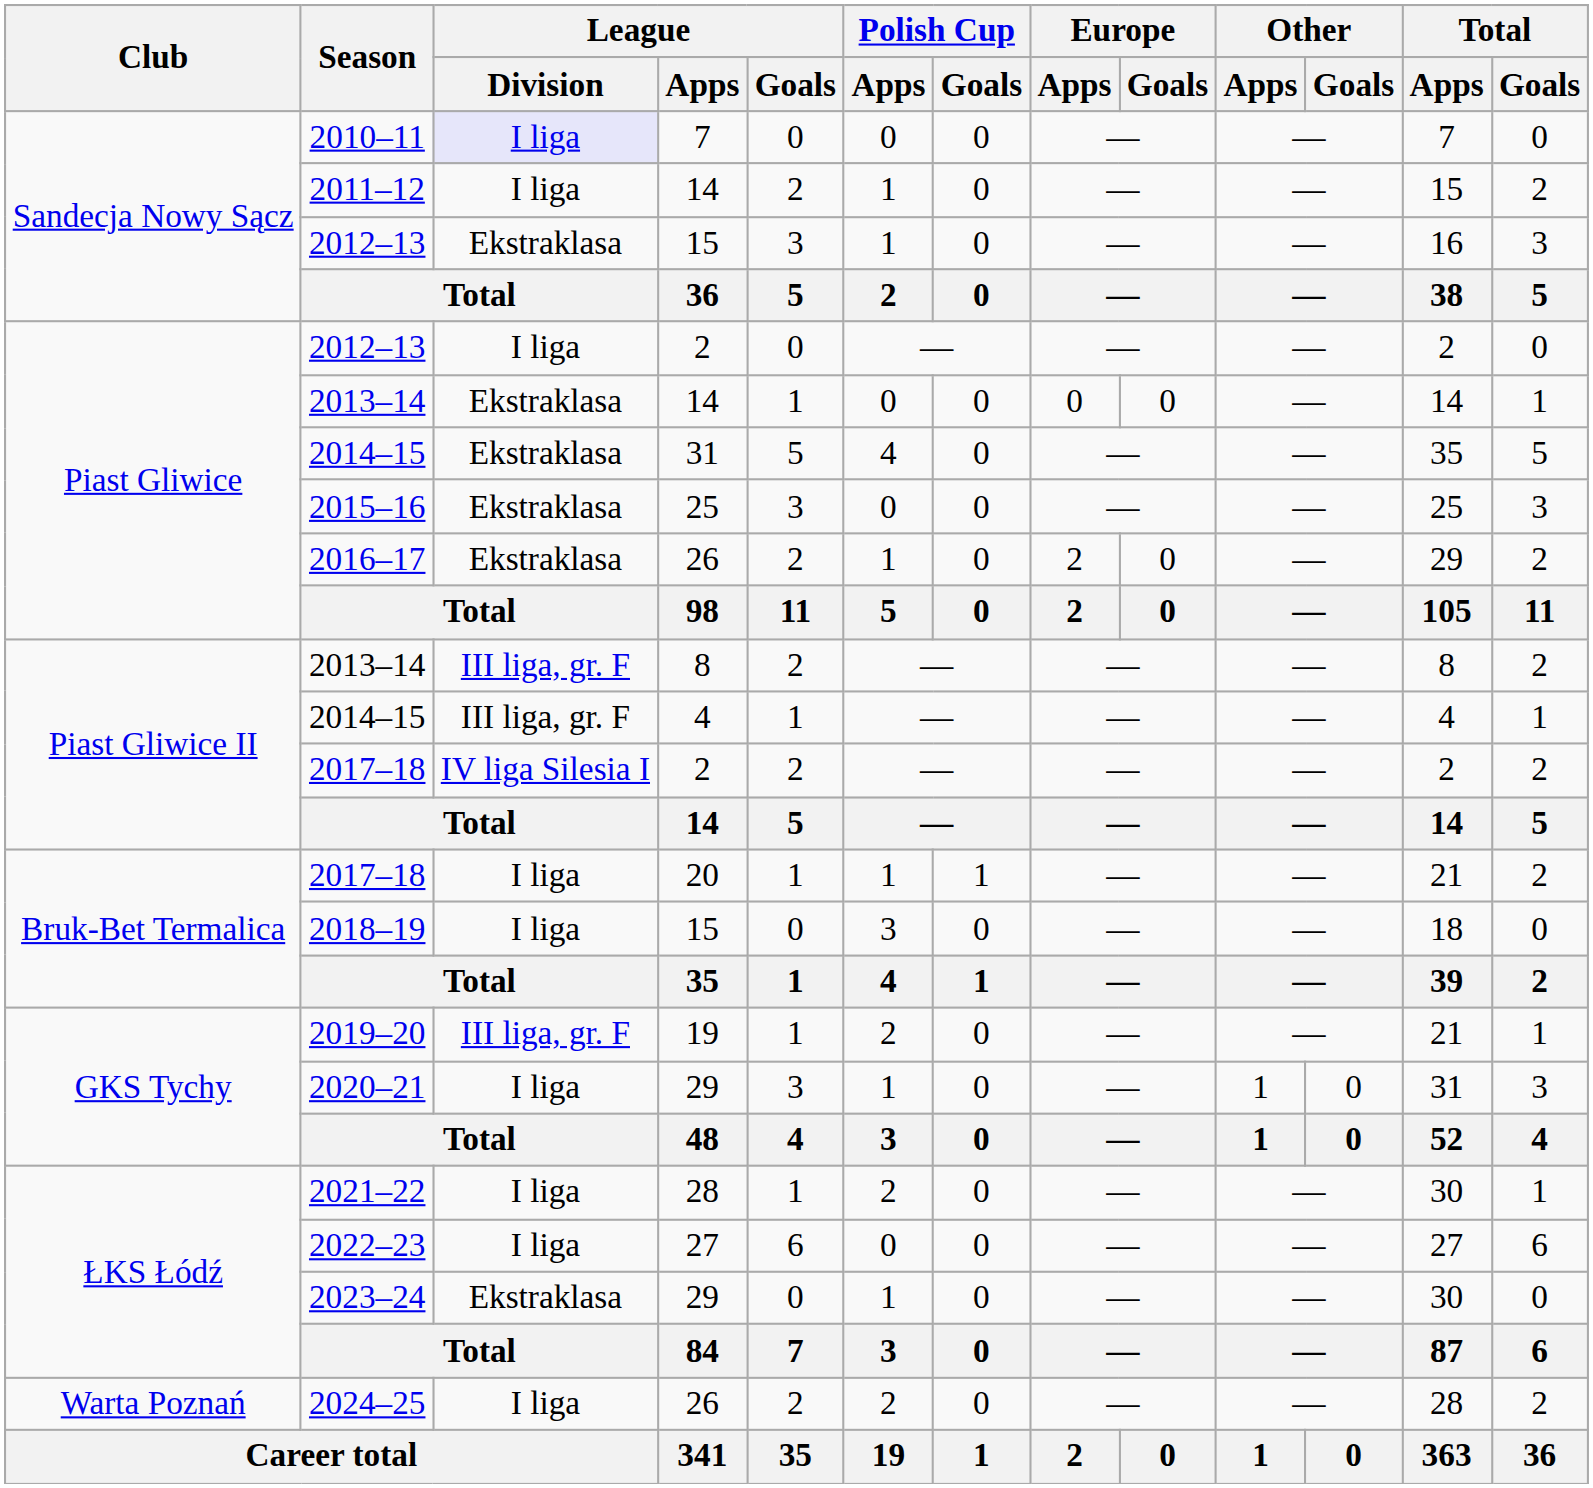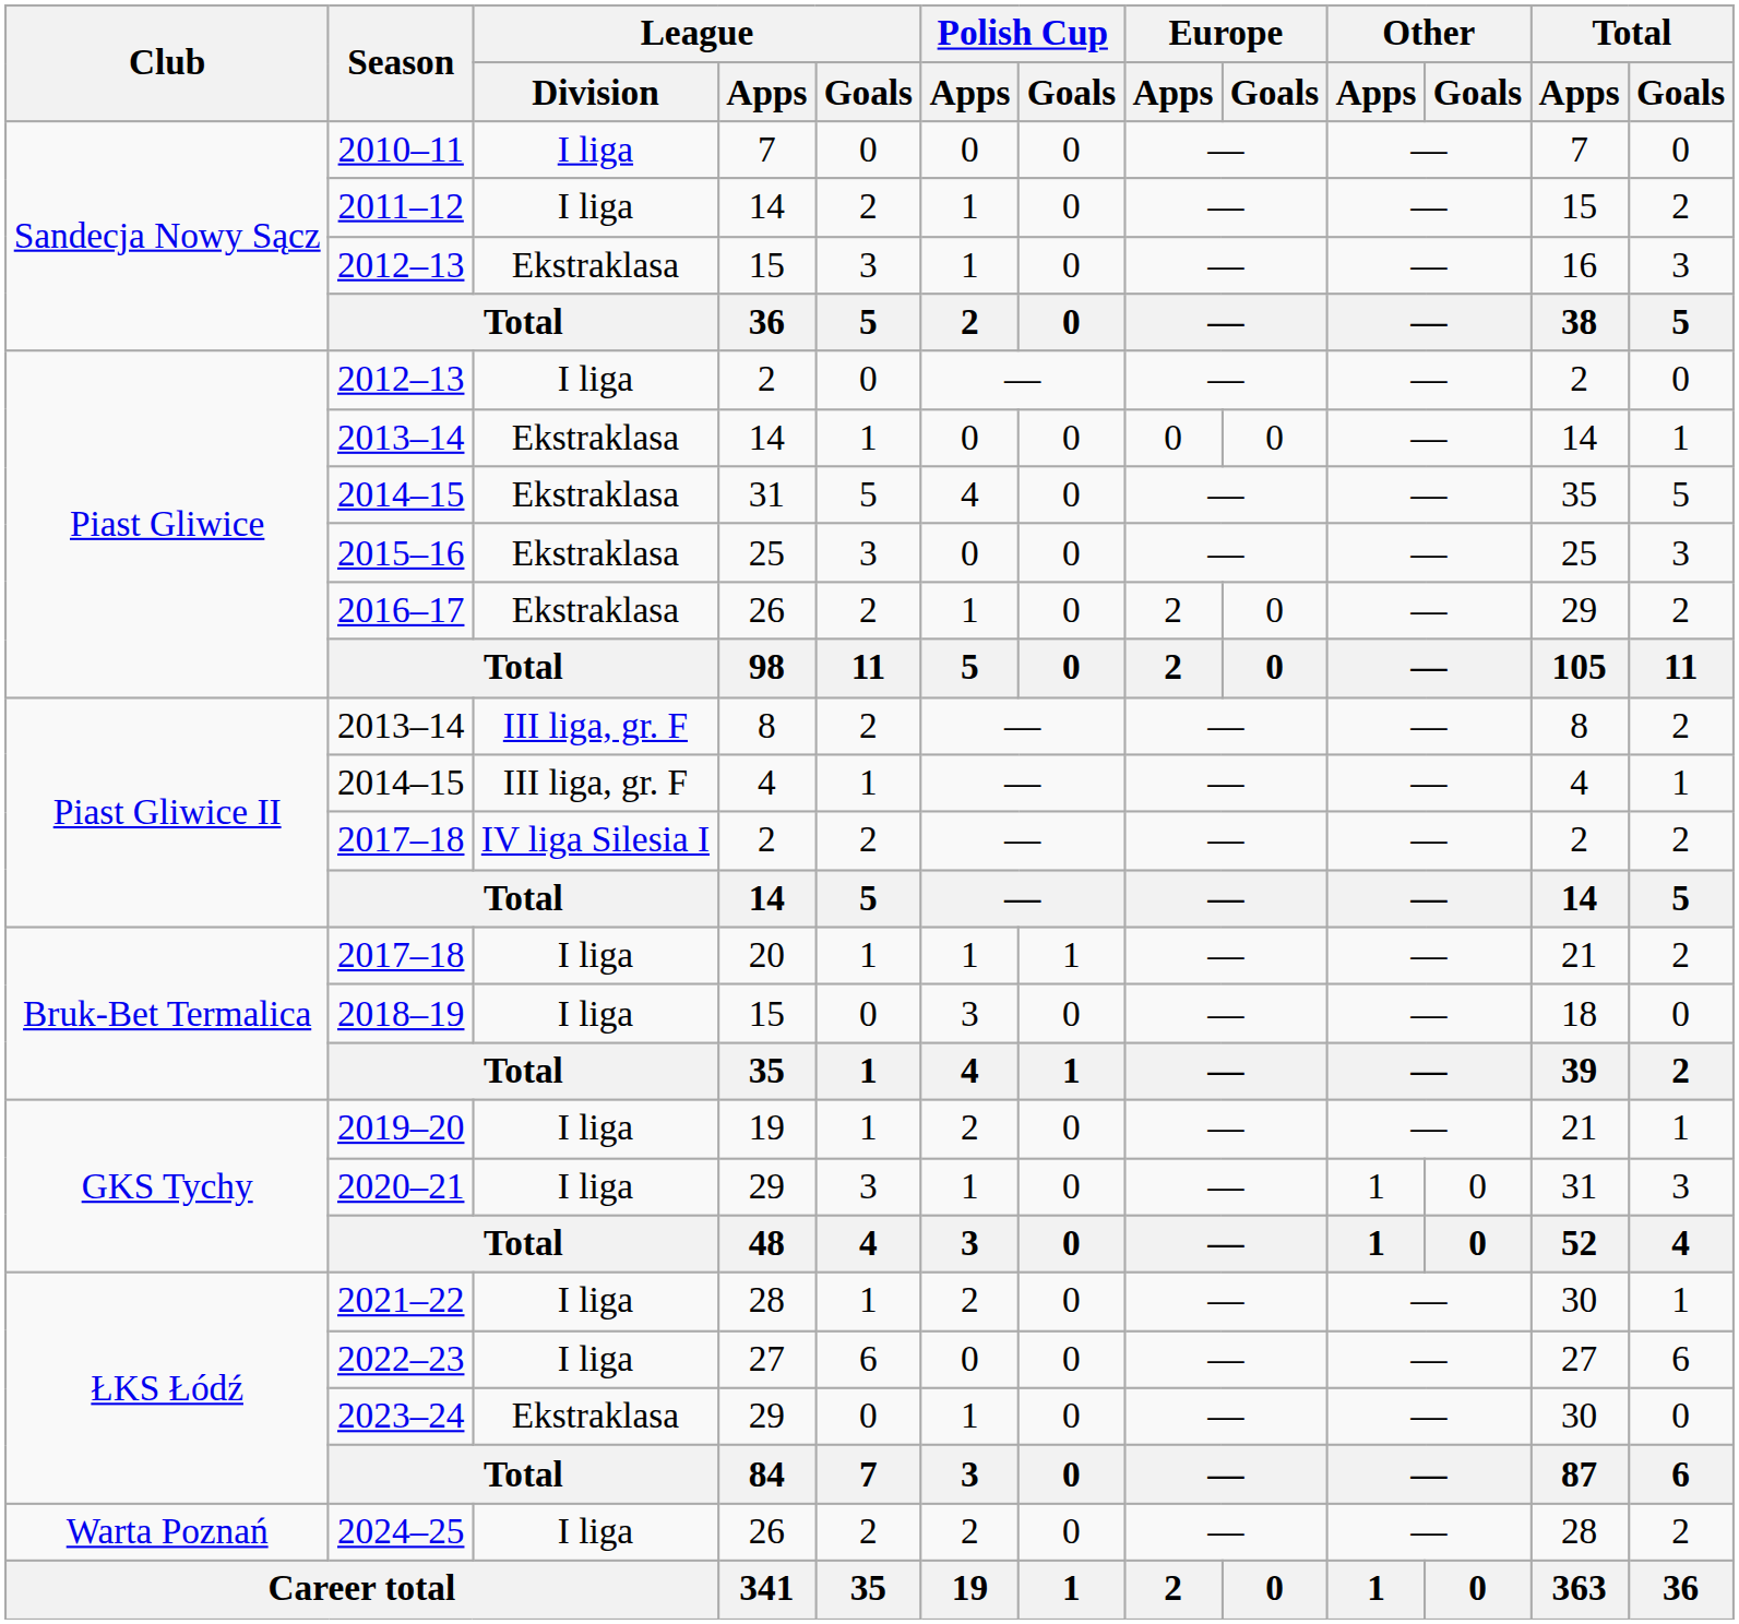2010–11 | League / Division: lavender background -> no background
2019–20 | League / Division: III liga, gr. F -> I liga
